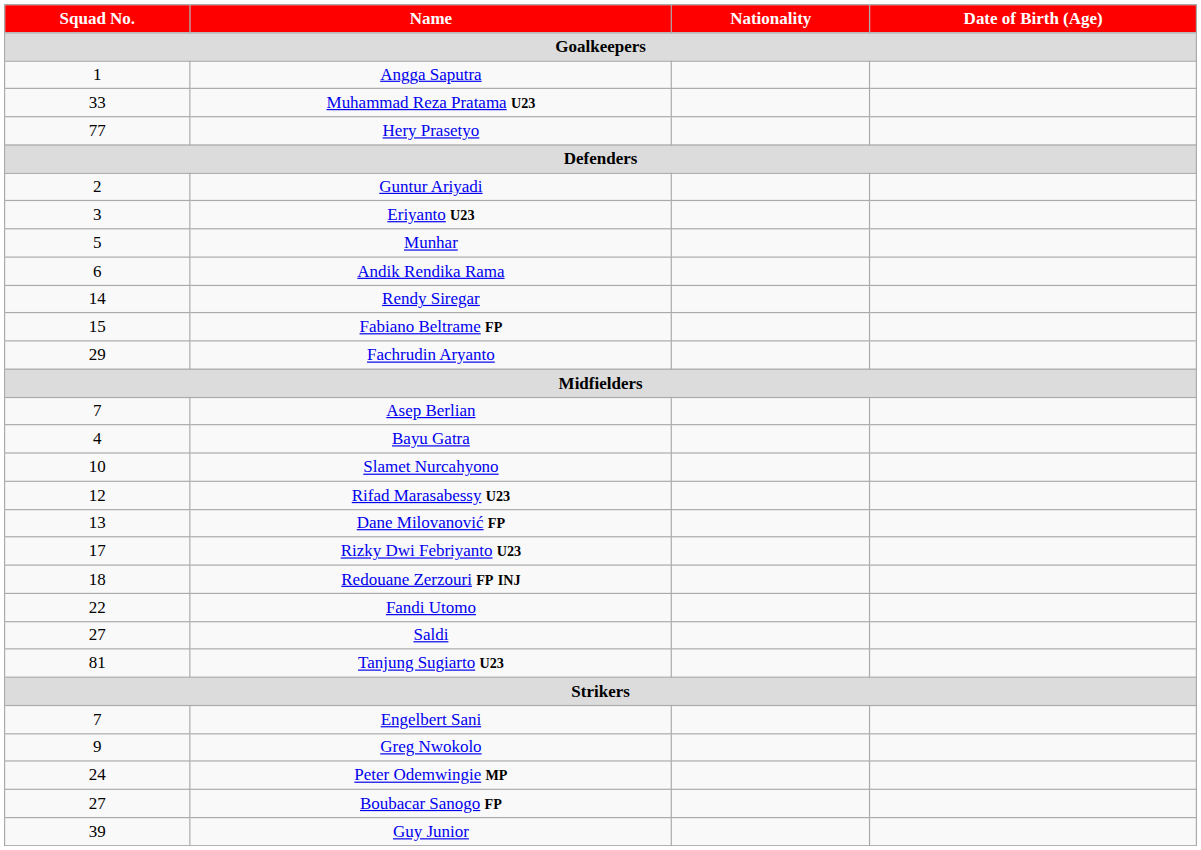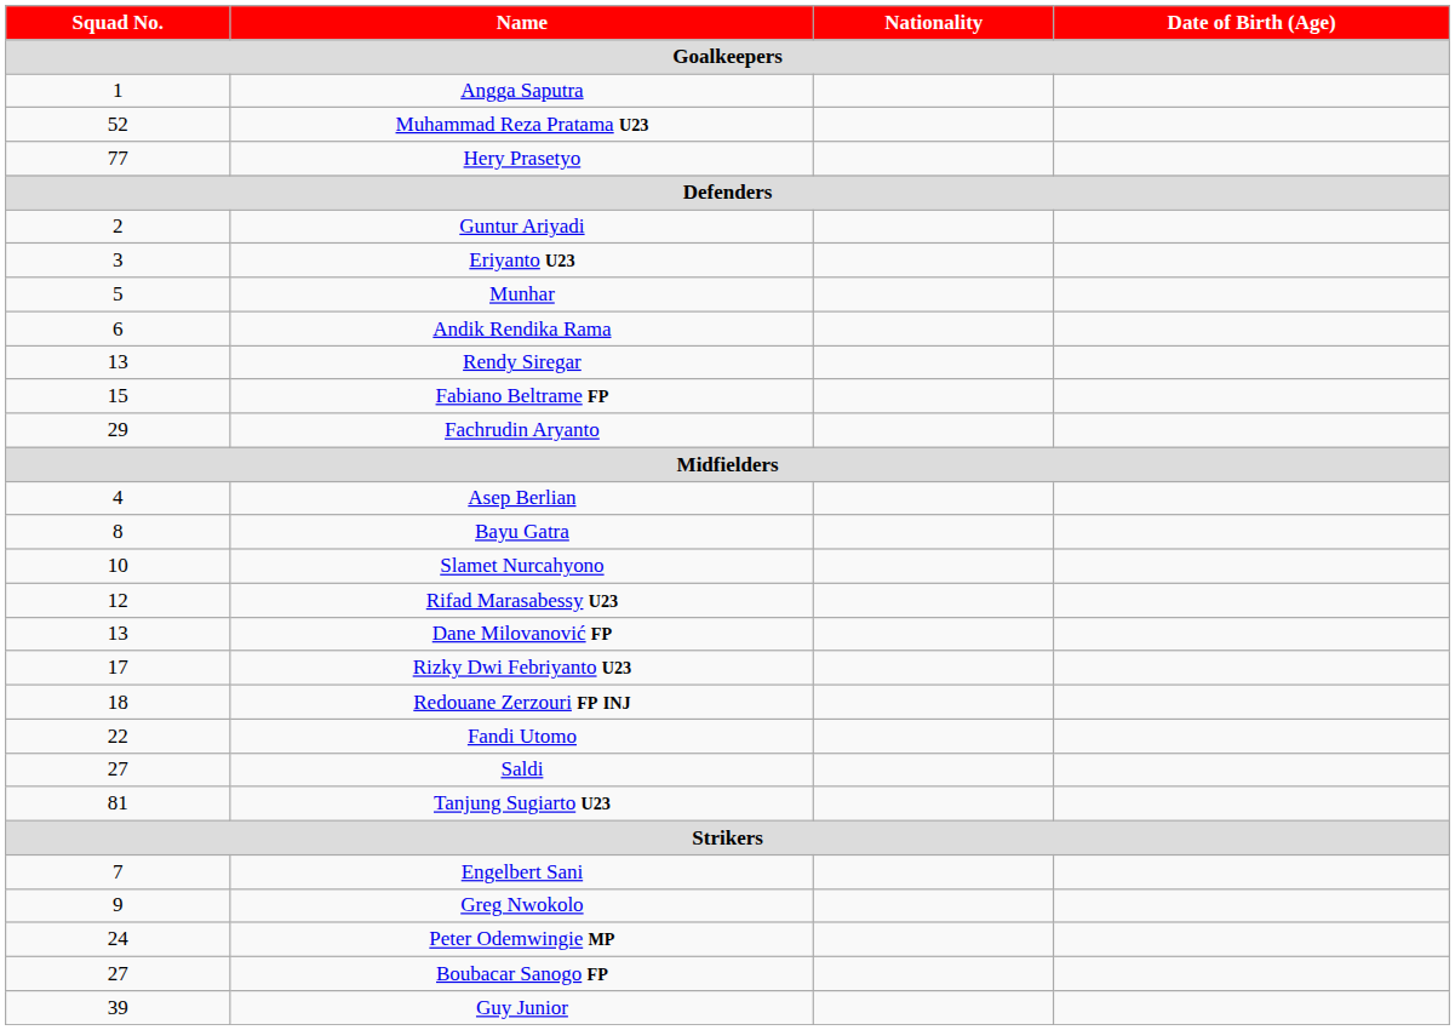Muhammad Reza Pratama U23 | Squad No.: 33 -> 52
Rendy Siregar | Squad No.: 14 -> 13
Asep Berlian | Squad No.: 7 -> 4
Bayu Gatra | Squad No.: 4 -> 8
